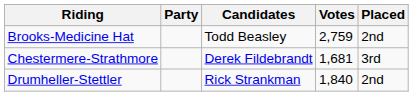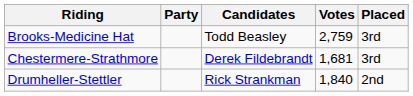Brooks-Medicine Hat | Placed: 2nd -> 3rd
